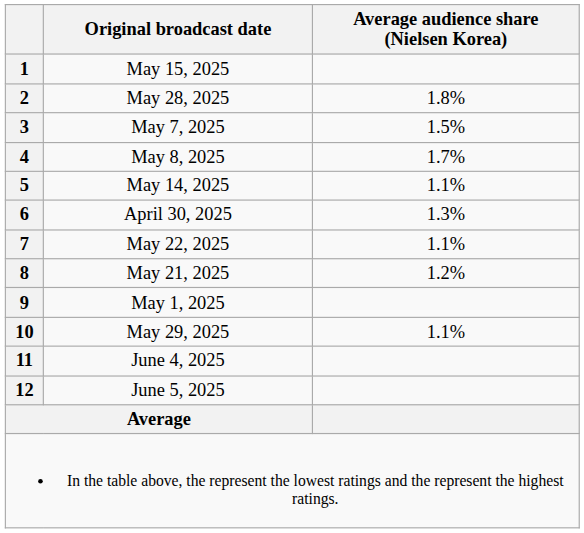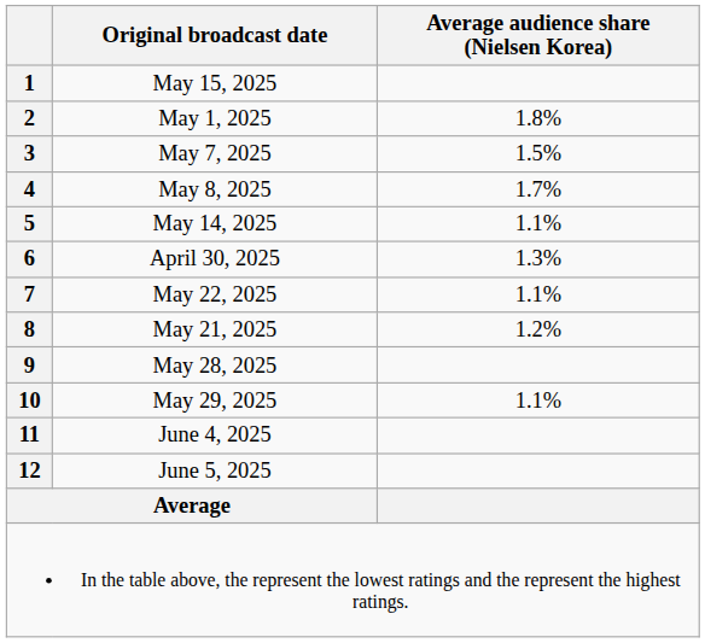2 | Original broadcast date: May 28, 2025 -> May 1, 2025
9 | Original broadcast date: May 1, 2025 -> May 28, 2025
